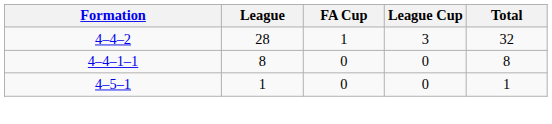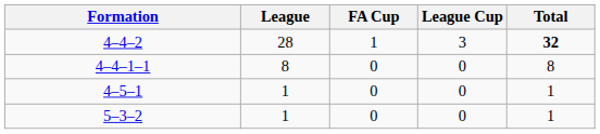4–4–2 | Total: normal -> bold
+ row: 5–3–2 | 1 | 0 | 0 | 1
